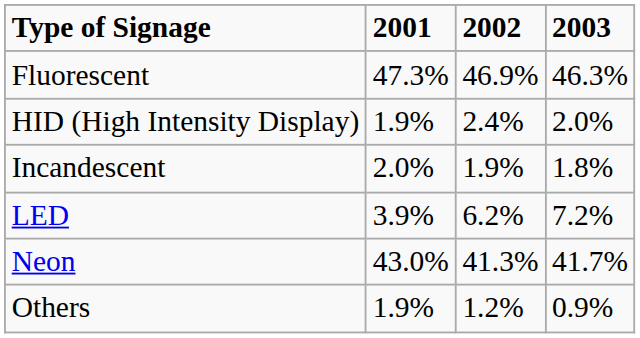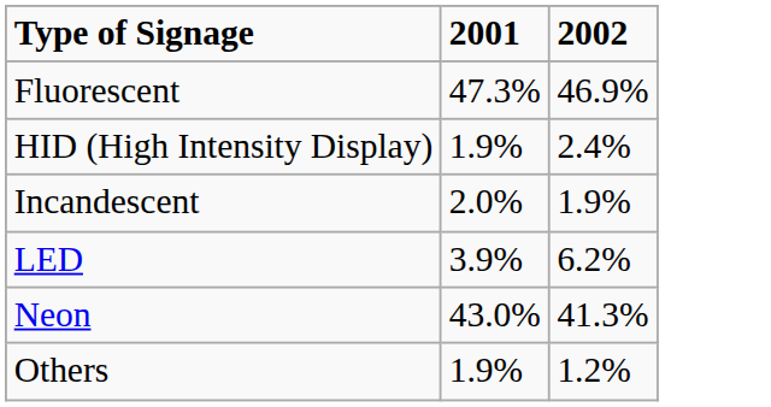- column: 2003 | 46.3% | 2.0% | 1.8% | 7.2% | 41.7% | 0.9%
